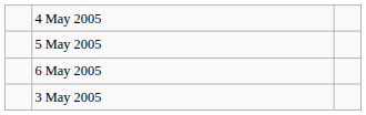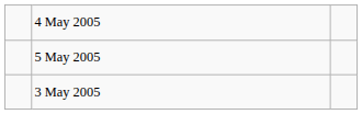- row: 6 May 2005
